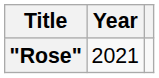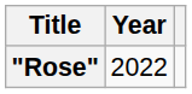"Rose" | Year: 2021 -> 2022
